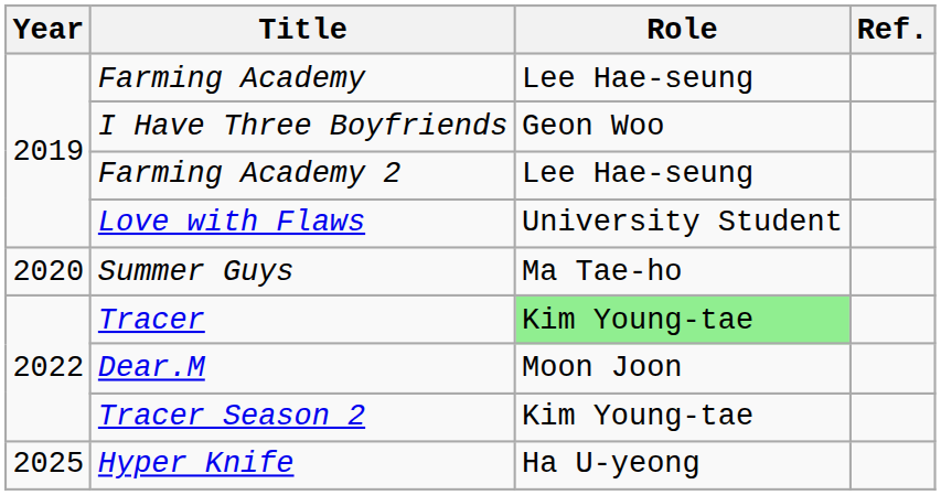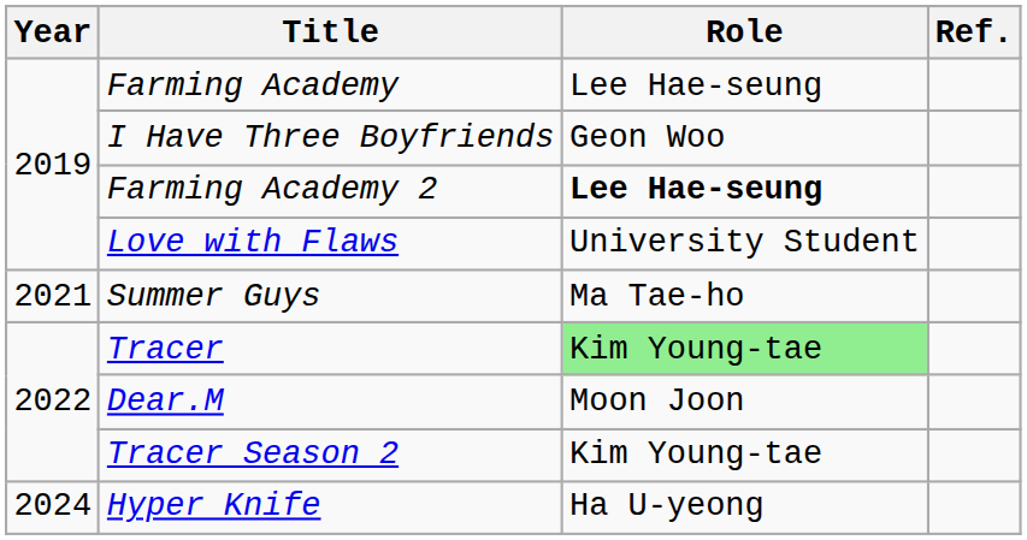Farming Academy 2 | Role: normal -> bold
Summer Guys | Year: 2020 -> 2021
Hyper Knife | Year: 2025 -> 2024
